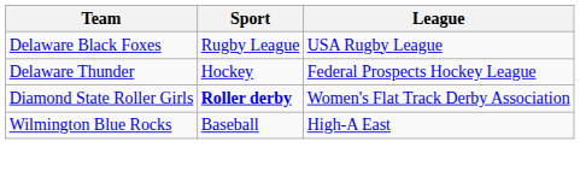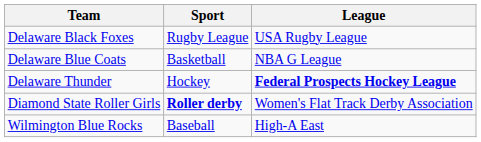+ row: Delaware Blue Coats | Basketball | NBA G League
Delaware Thunder | League: normal -> bold
